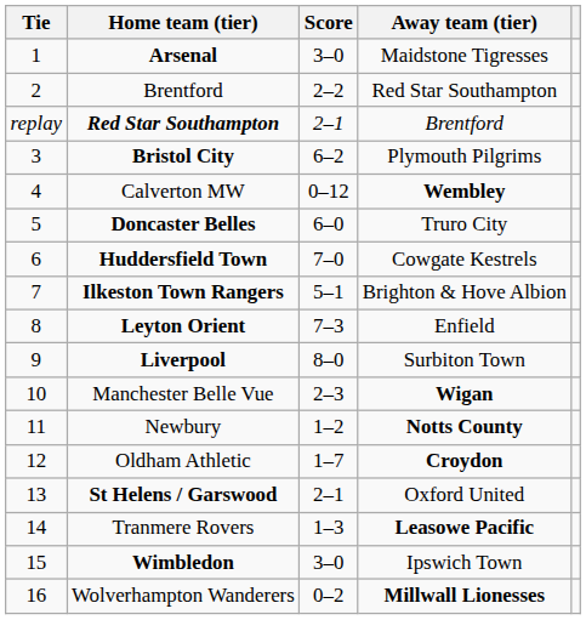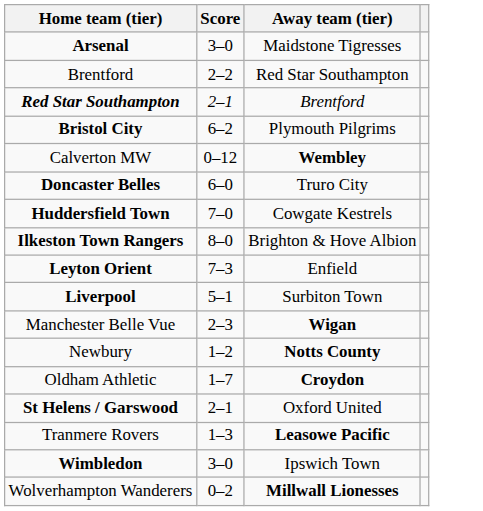- column: Tie | 1 | 2 | replay | 3 | 4 | 5 | 6 | 7 | 8 | 9 | 10 | 11 | 12 | 13 | 14 | 15 | 16
Ilkeston Town Rangers | Score: 5–1 -> 8–0
Liverpool | Score: 8–0 -> 5–1
